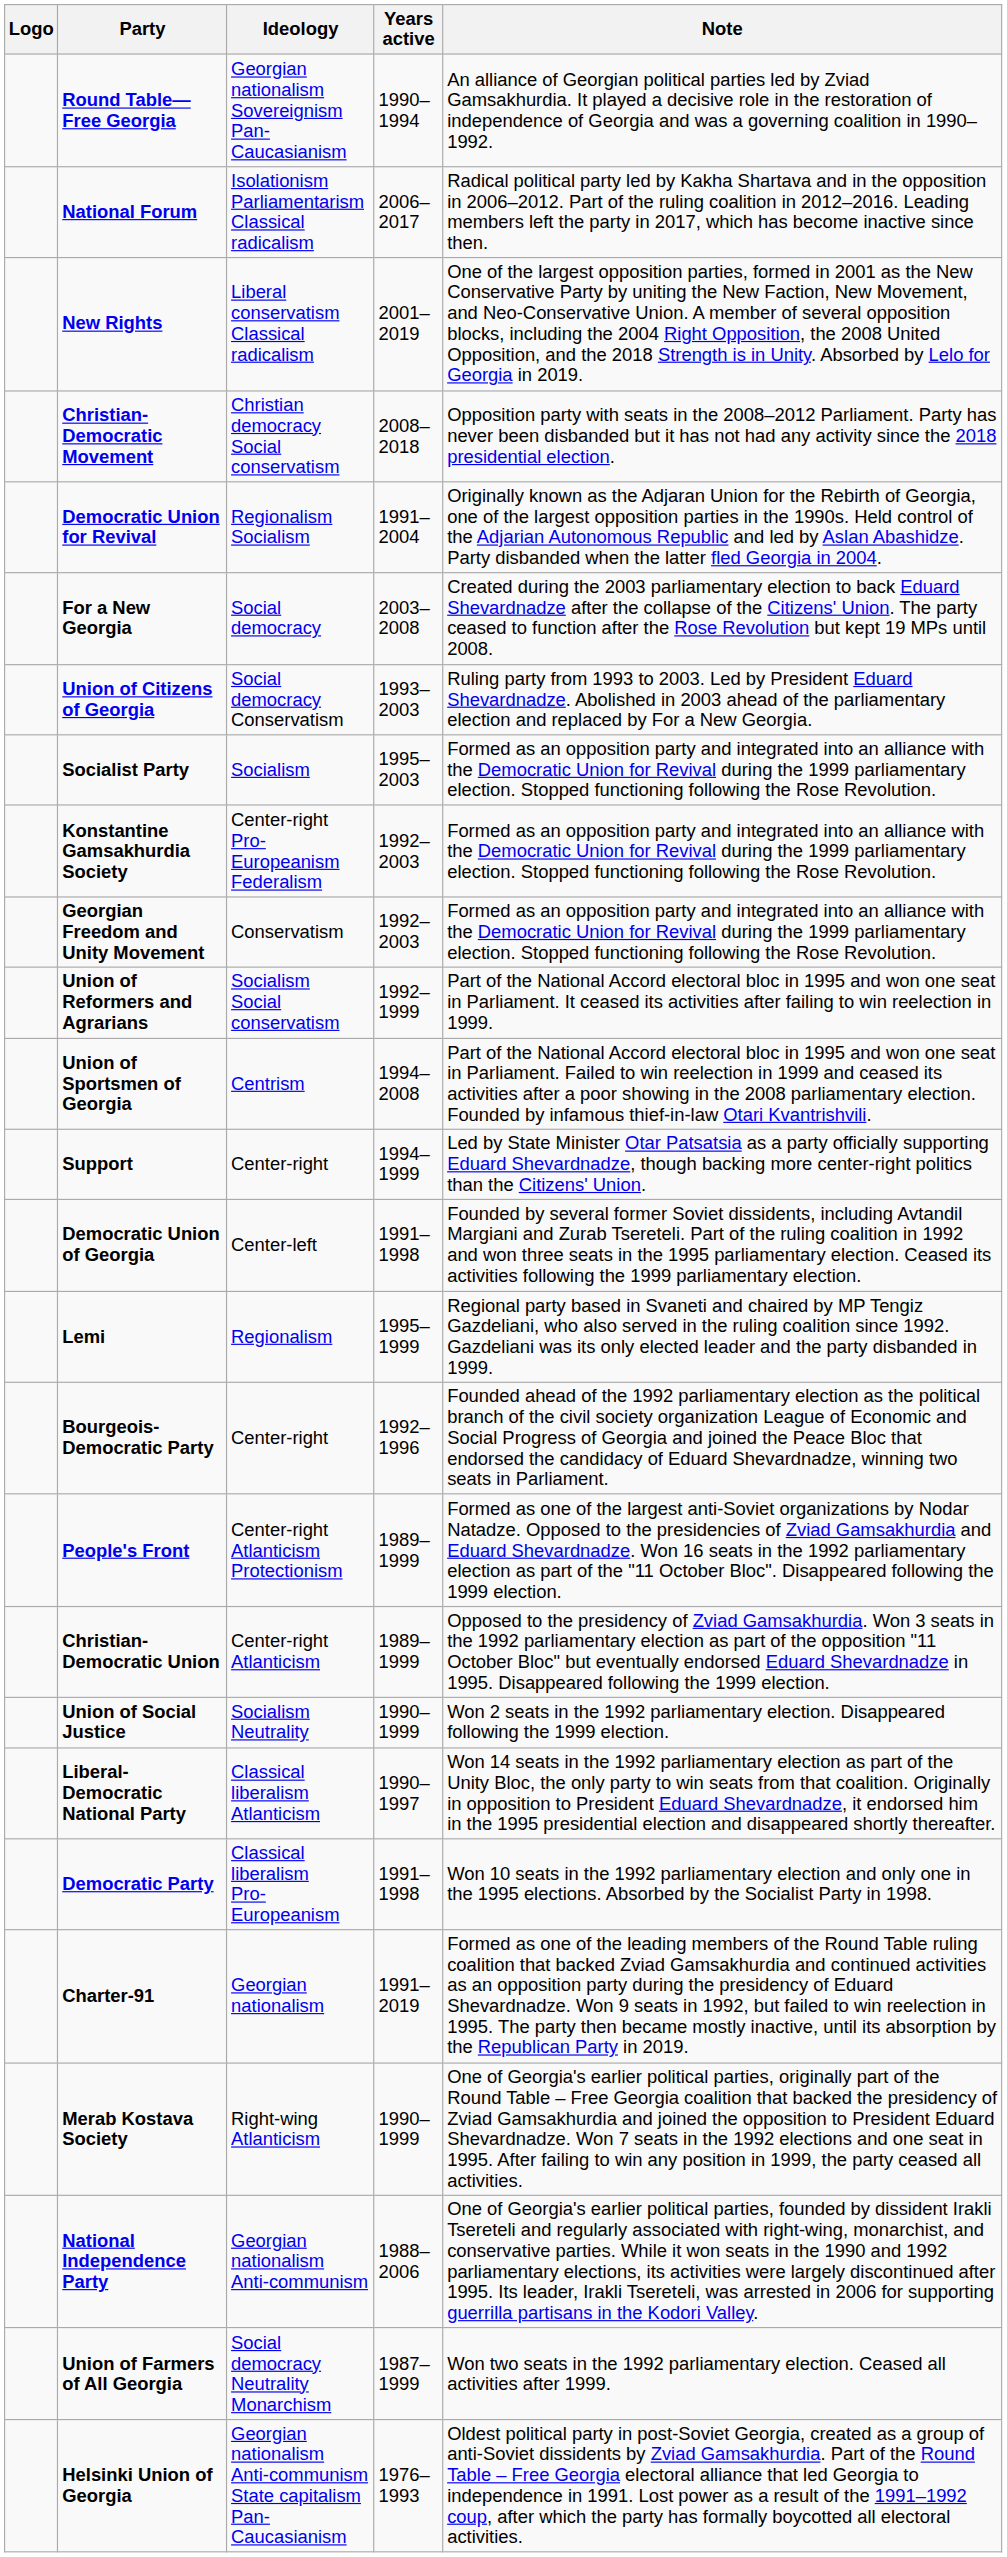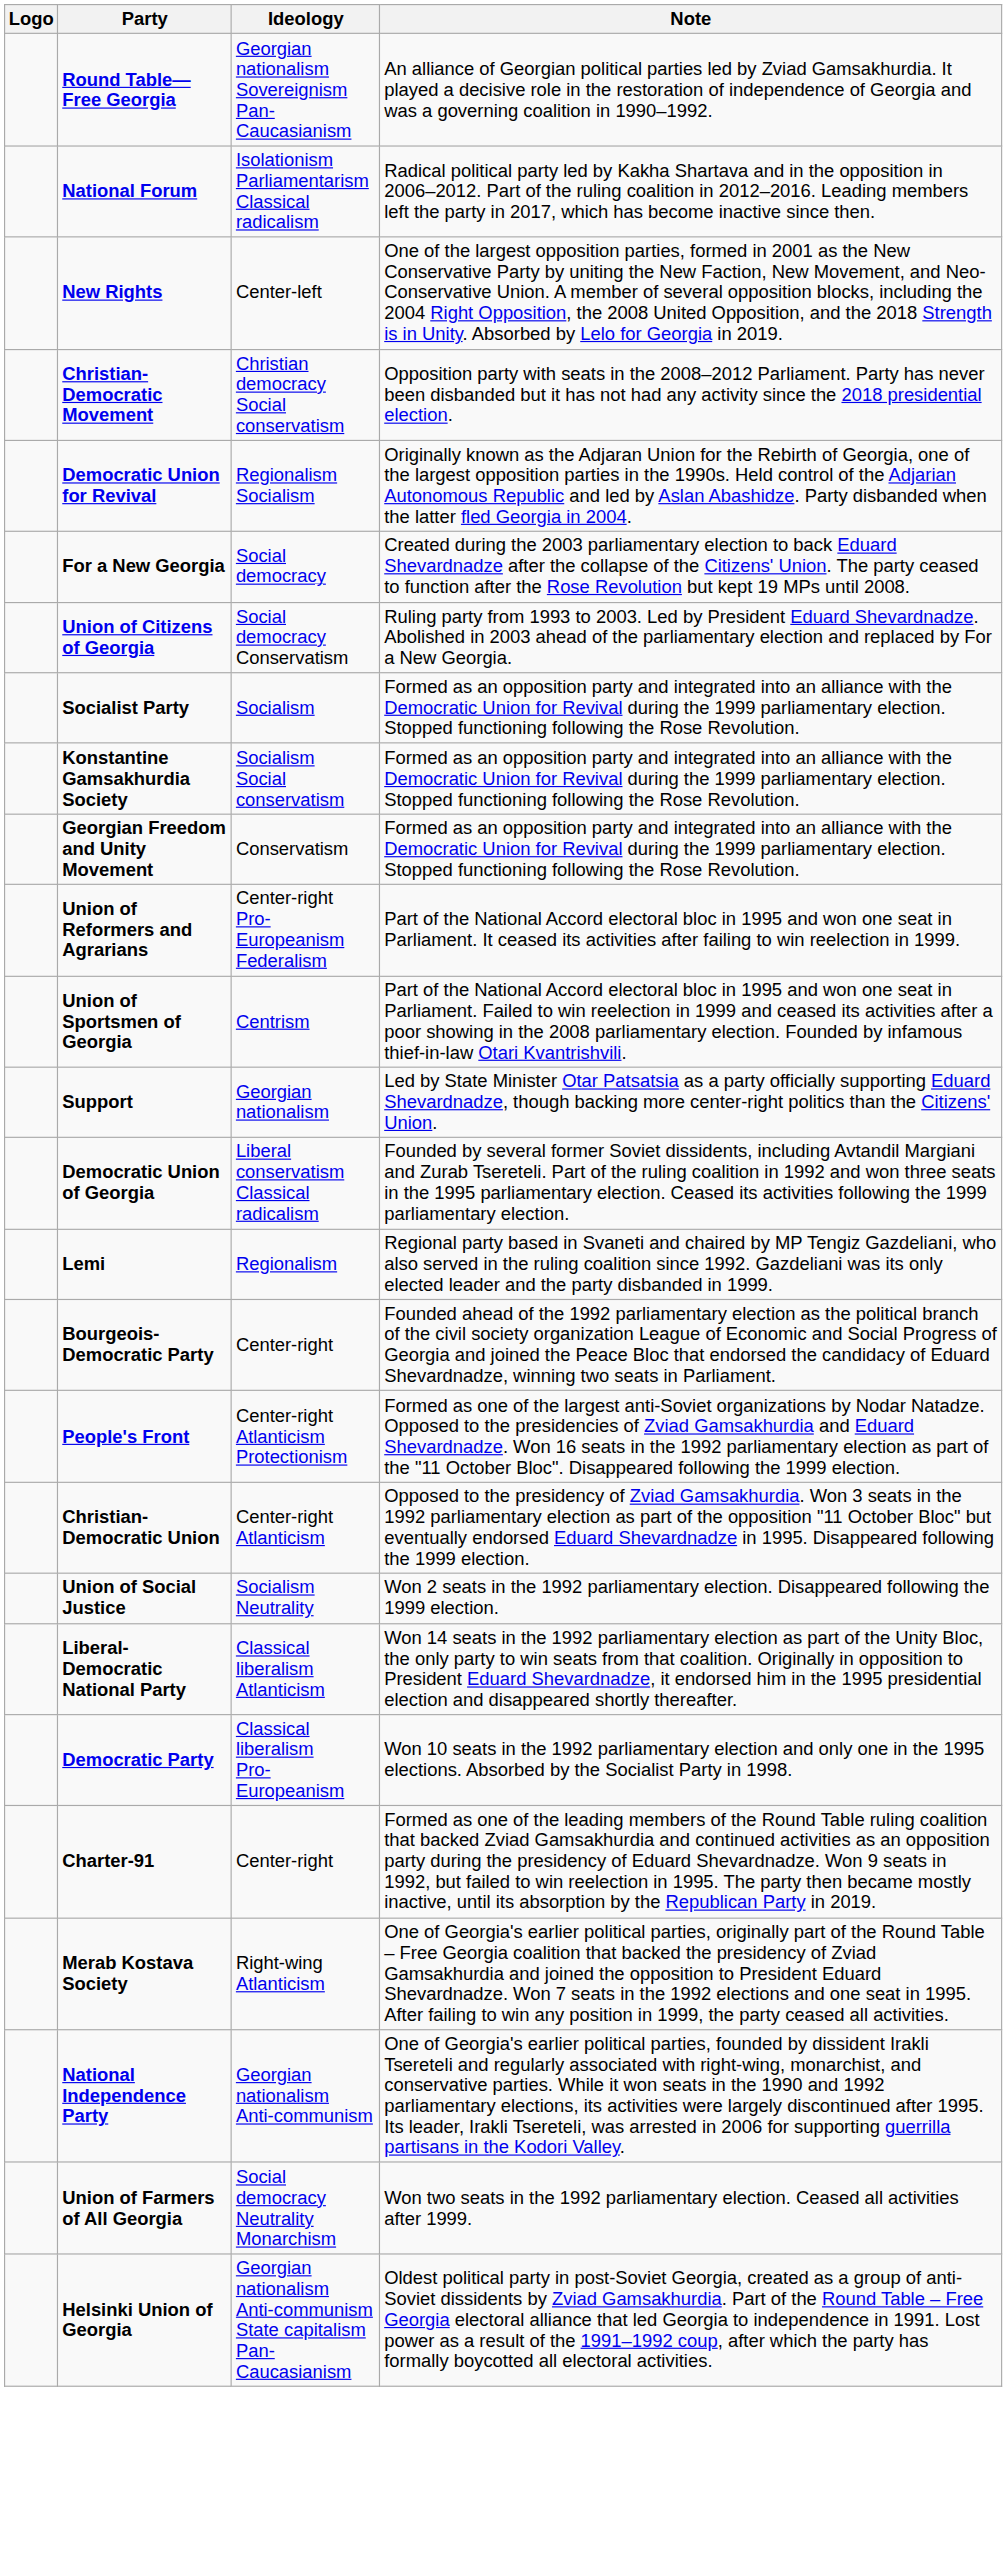- column: Years active | 1990–1994 | 2006–2017 | 2001–2019 | 2008–2018 | 1991–2004 | 2003–2008 | 1993–2003 | 1995–2003 | 1992–2003 | 1992–2003 | 1992–1999 | 1994–2008 | 1994–1999 | 1991–1998 | 1995–1999 | 1992–1996 | 1989–1999 | 1989–1999 | 1990–1999 | 1990–1997 | 1991–1998 | 1991–2019 | 1990–1999 | 1988–2006 | 1987–1999 | 1976–1993
New Rights | Ideology: Liberal conservatism Classical radicalism -> Center-left
Konstantine Gamsakhurdia Society | Ideology: Center-right Pro-Europeanism Federalism -> Socialism Social conservatism
Union of Reformers and Agrarians | Ideology: Socialism Social conservatism -> Center-right Pro-Europeanism Federalism
Support | Ideology: Center-right -> Georgian nationalism
Democratic Union of Georgia | Ideology: Center-left -> Liberal conservatism Classical radicalism
Charter-91 | Ideology: Georgian nationalism -> Center-right
